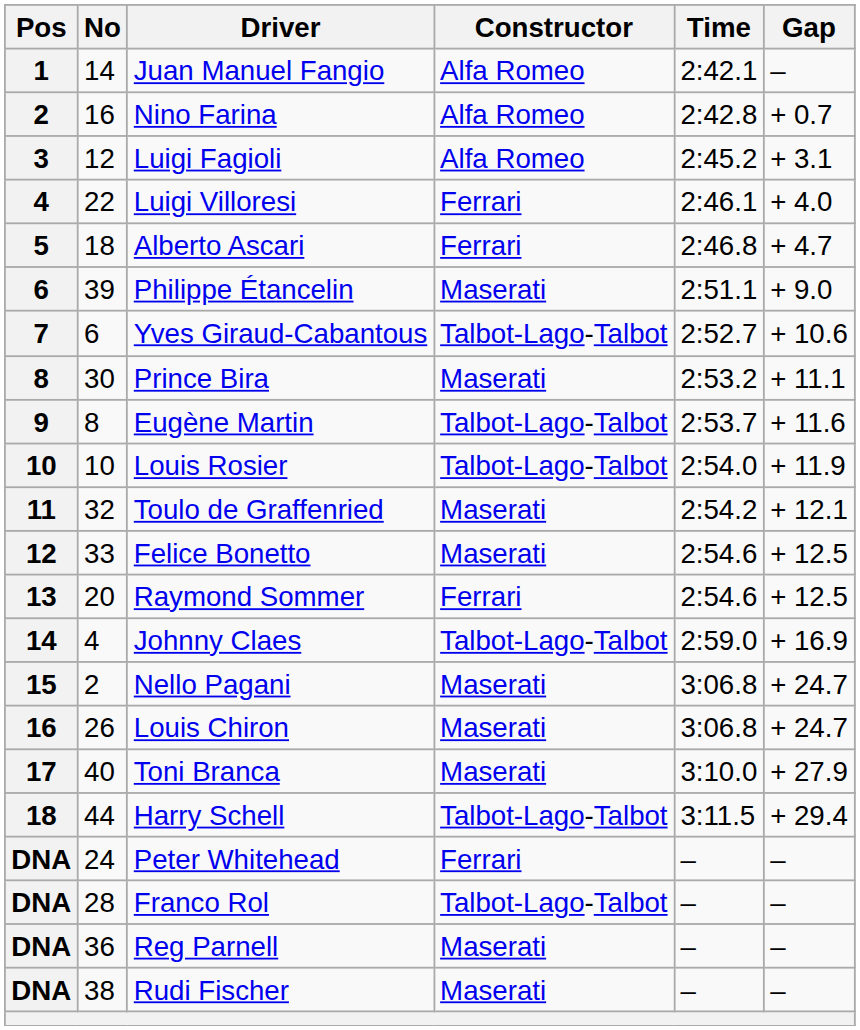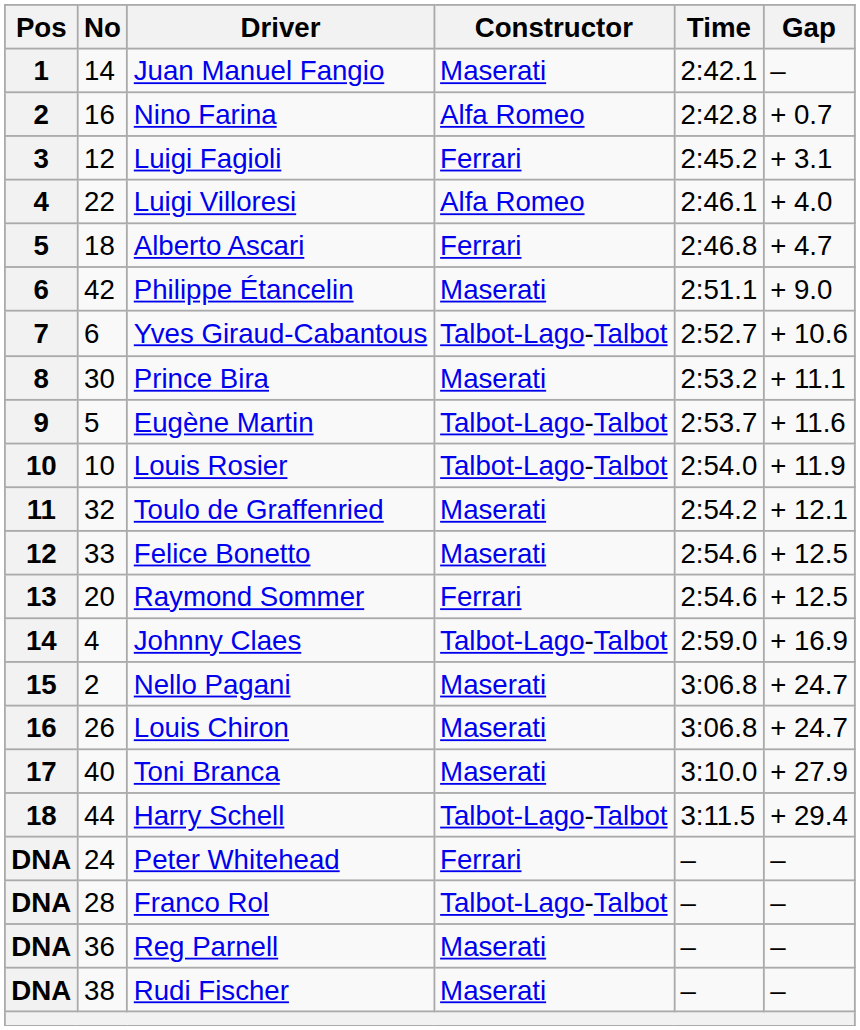Juan Manuel Fangio | Constructor: Alfa Romeo -> Maserati
Luigi Fagioli | Constructor: Alfa Romeo -> Ferrari
Luigi Villoresi | Constructor: Ferrari -> Alfa Romeo
Philippe Étancelin | No: 39 -> 42
Eugène Martin | No: 8 -> 5
